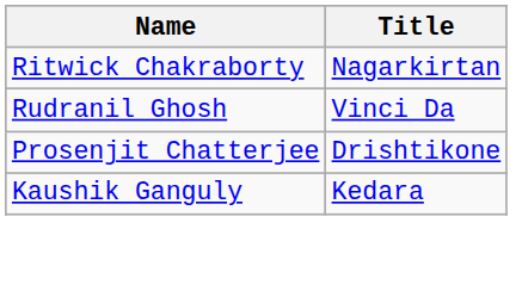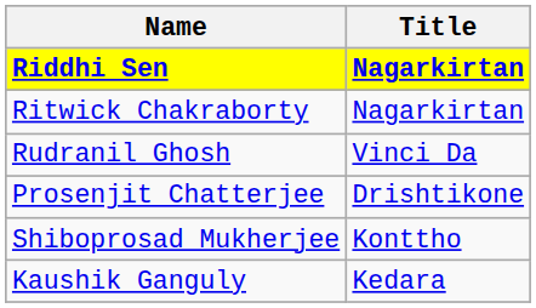+ row: Riddhi Sen | Nagarkirtan
+ row: Shiboprosad Mukherjee | Konttho
